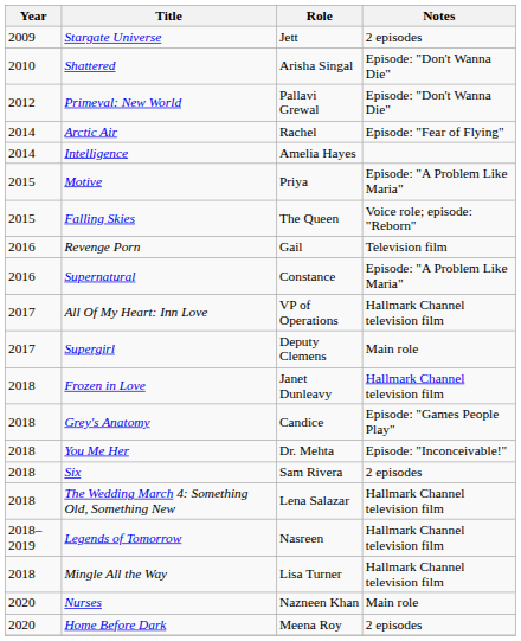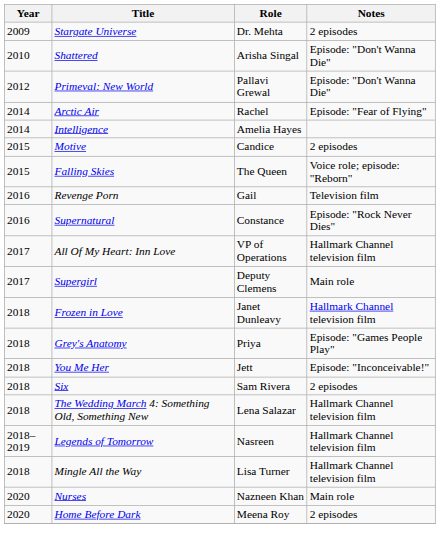Stargate Universe | Role: Jett -> Dr. Mehta
Motive | Role: Priya -> Candice
Motive | Notes: Episode: "A Problem Like Maria" -> 2 episodes
Supernatural | Notes: Episode: "A Problem Like Maria" -> Episode: "Rock Never Dies"
Grey's Anatomy | Role: Candice -> Priya
You Me Her | Role: Dr. Mehta -> Jett
